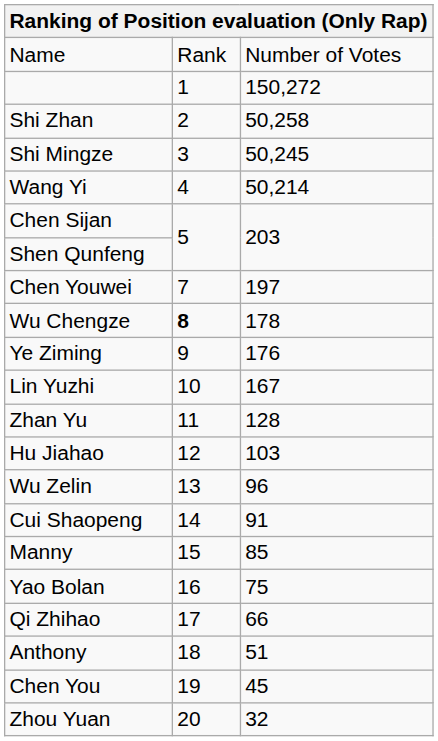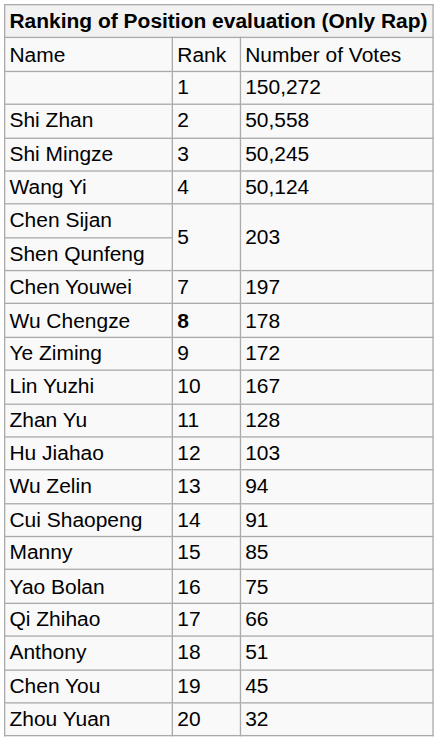Shi Zhan | column 3: 50,258 -> 50,558
Wang Yi | column 3: 50,214 -> 50,124
Ye Ziming | column 3: 176 -> 172
Wu Zelin | column 3: 96 -> 94
